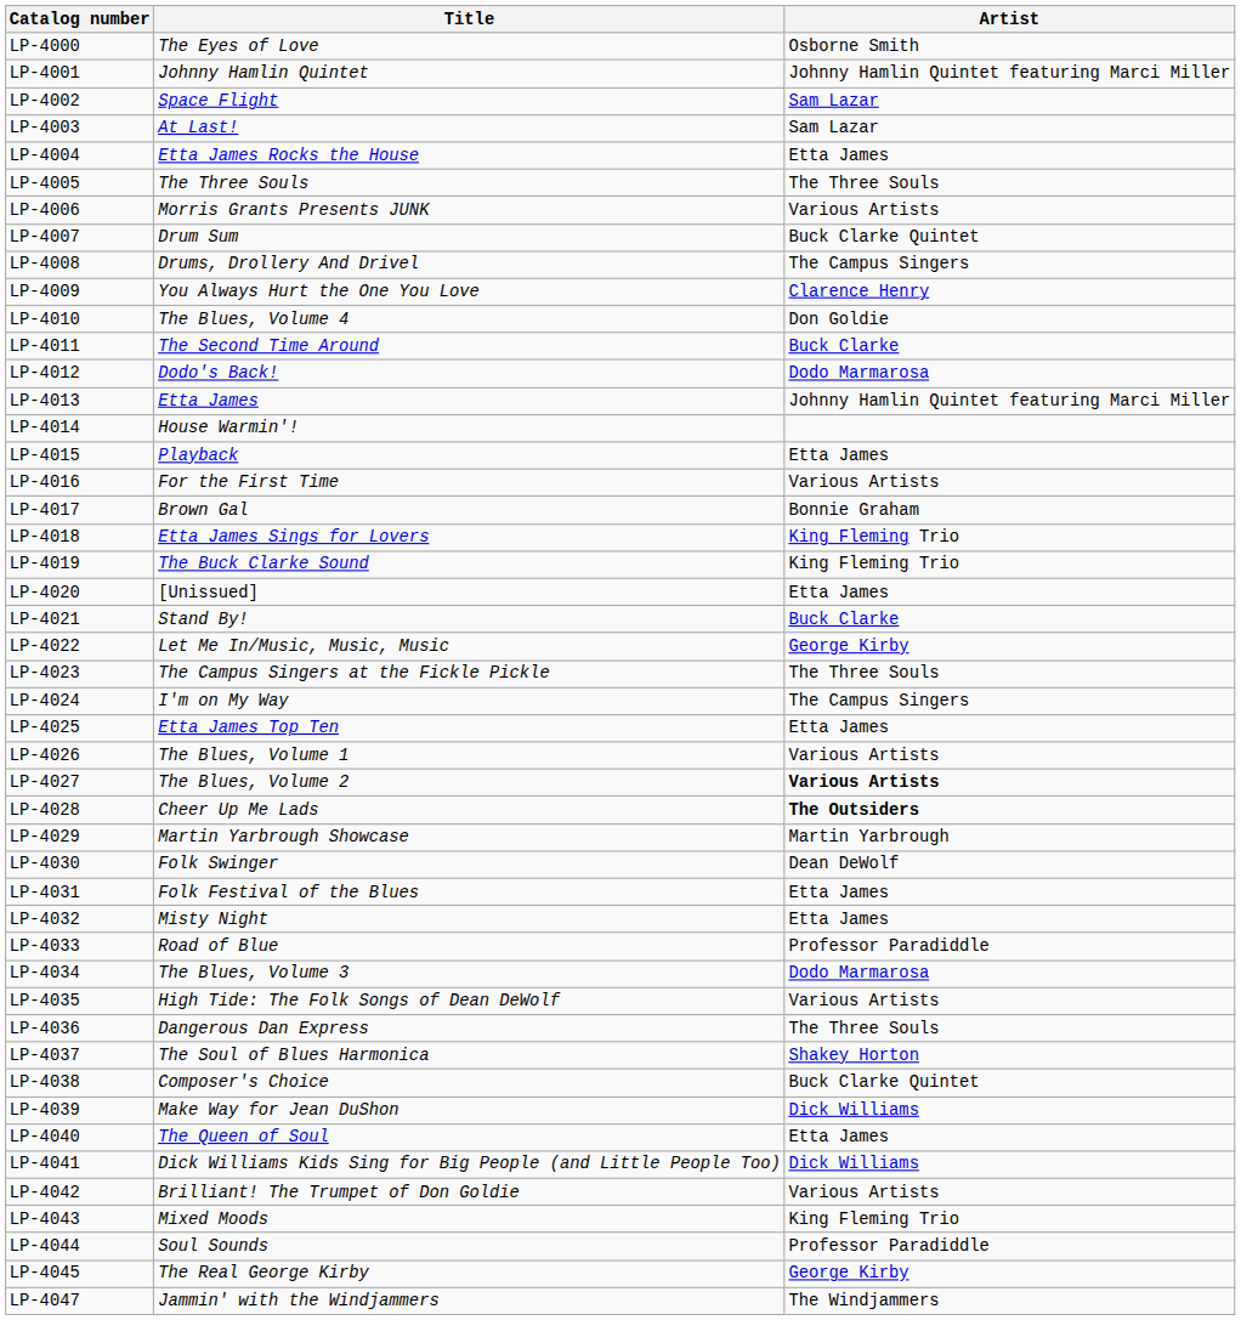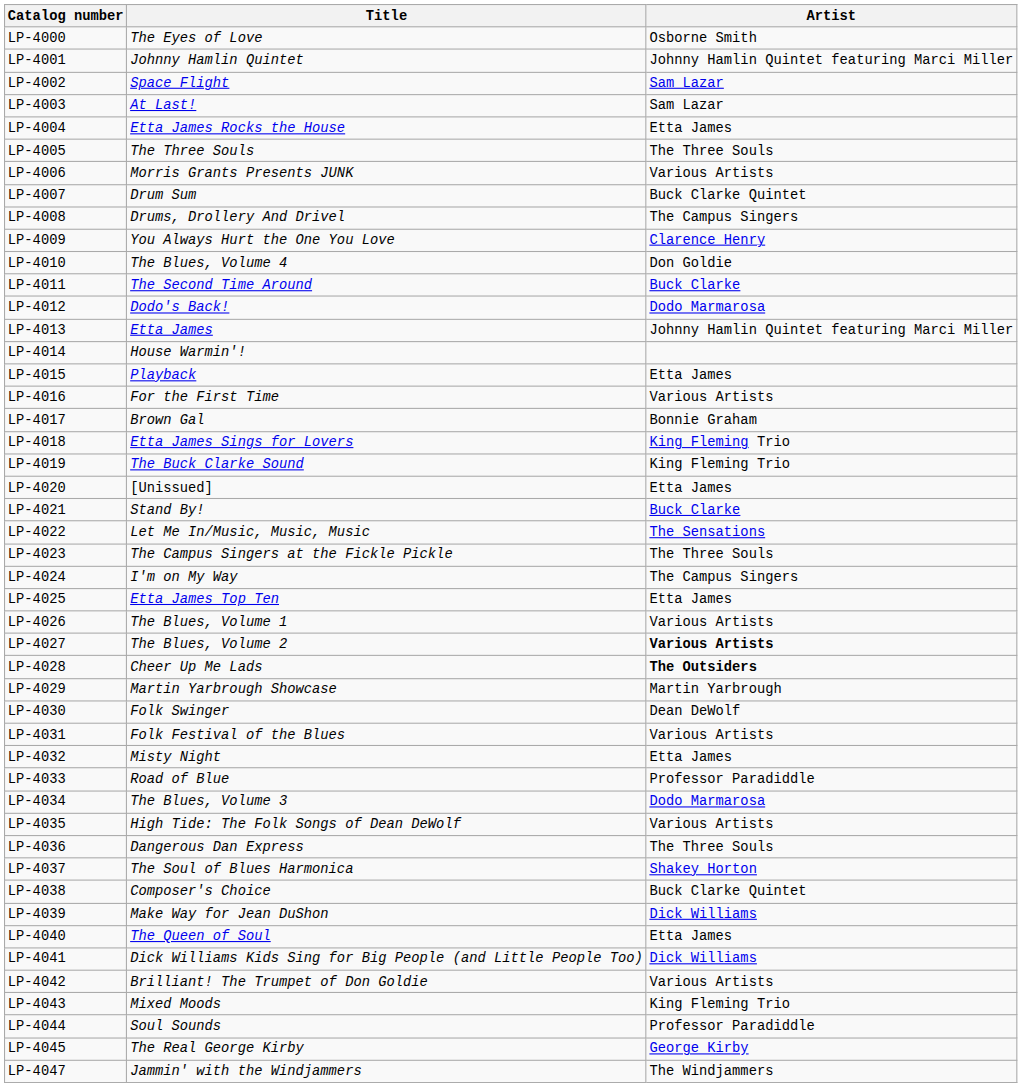LP-4022 | Artist: George Kirby -> The Sensations
LP-4031 | Artist: Etta James -> Various Artists
